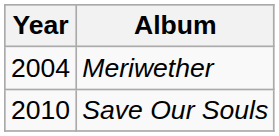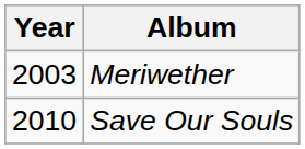Meriwether | Year: 2004 -> 2003
